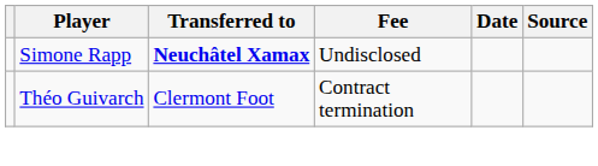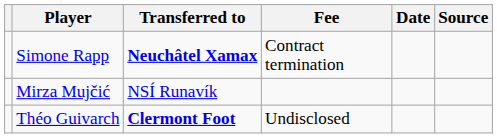Simone Rapp | Fee: Undisclosed -> Contract termination
+ row: Mirza Mujčić | NSÍ Runavík
Théo Guivarch | Transferred to: normal -> bold
Théo Guivarch | Fee: Contract termination -> Undisclosed
